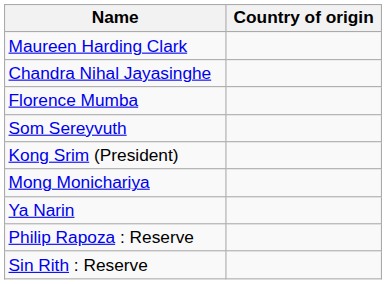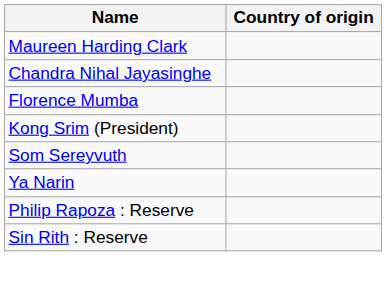rows swapped: Kong Srim (President) <-> Som Sereyvuth
- row: Mong Monichariya
